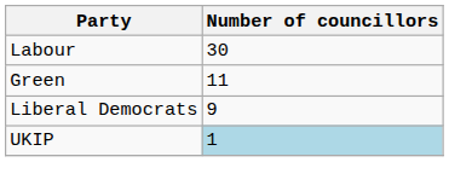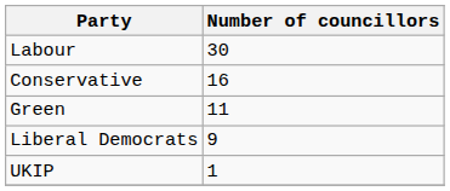+ row: Conservative | 16
UKIP | Number of councillors: lightblue background -> no background
